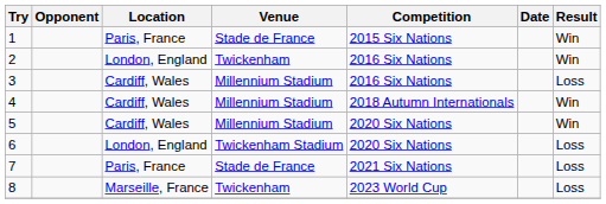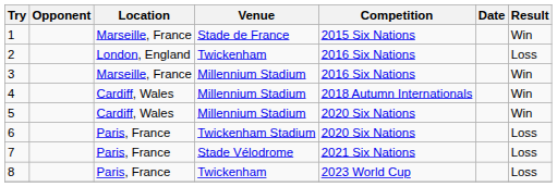1 | Location: Paris, France -> Marseille, France
2 | Result: Win -> Loss
3 | Location: Cardiff, Wales -> Marseille, France
3 | Result: Loss -> Win
6 | Location: London, England -> Paris, France
7 | Venue: Stade de France -> Stade Vélodrome
8 | Location: Marseille, France -> Paris, France
